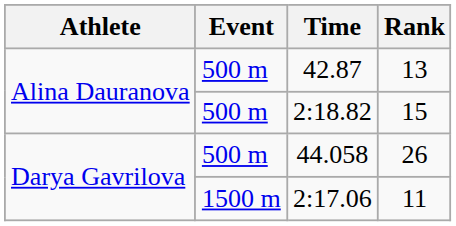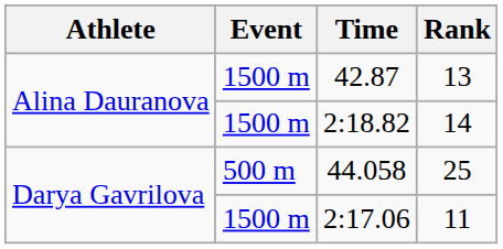42.87 | Event: 500 m -> 1500 m
2:18.82 | Event: 500 m -> 1500 m
2:18.82 | Rank: 15 -> 14
44.058 | Rank: 26 -> 25
